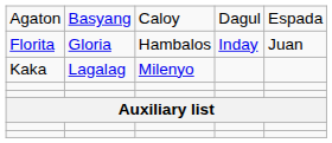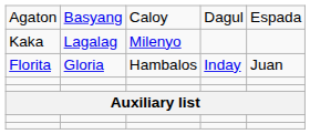rows swapped: Florita <-> Kaka
